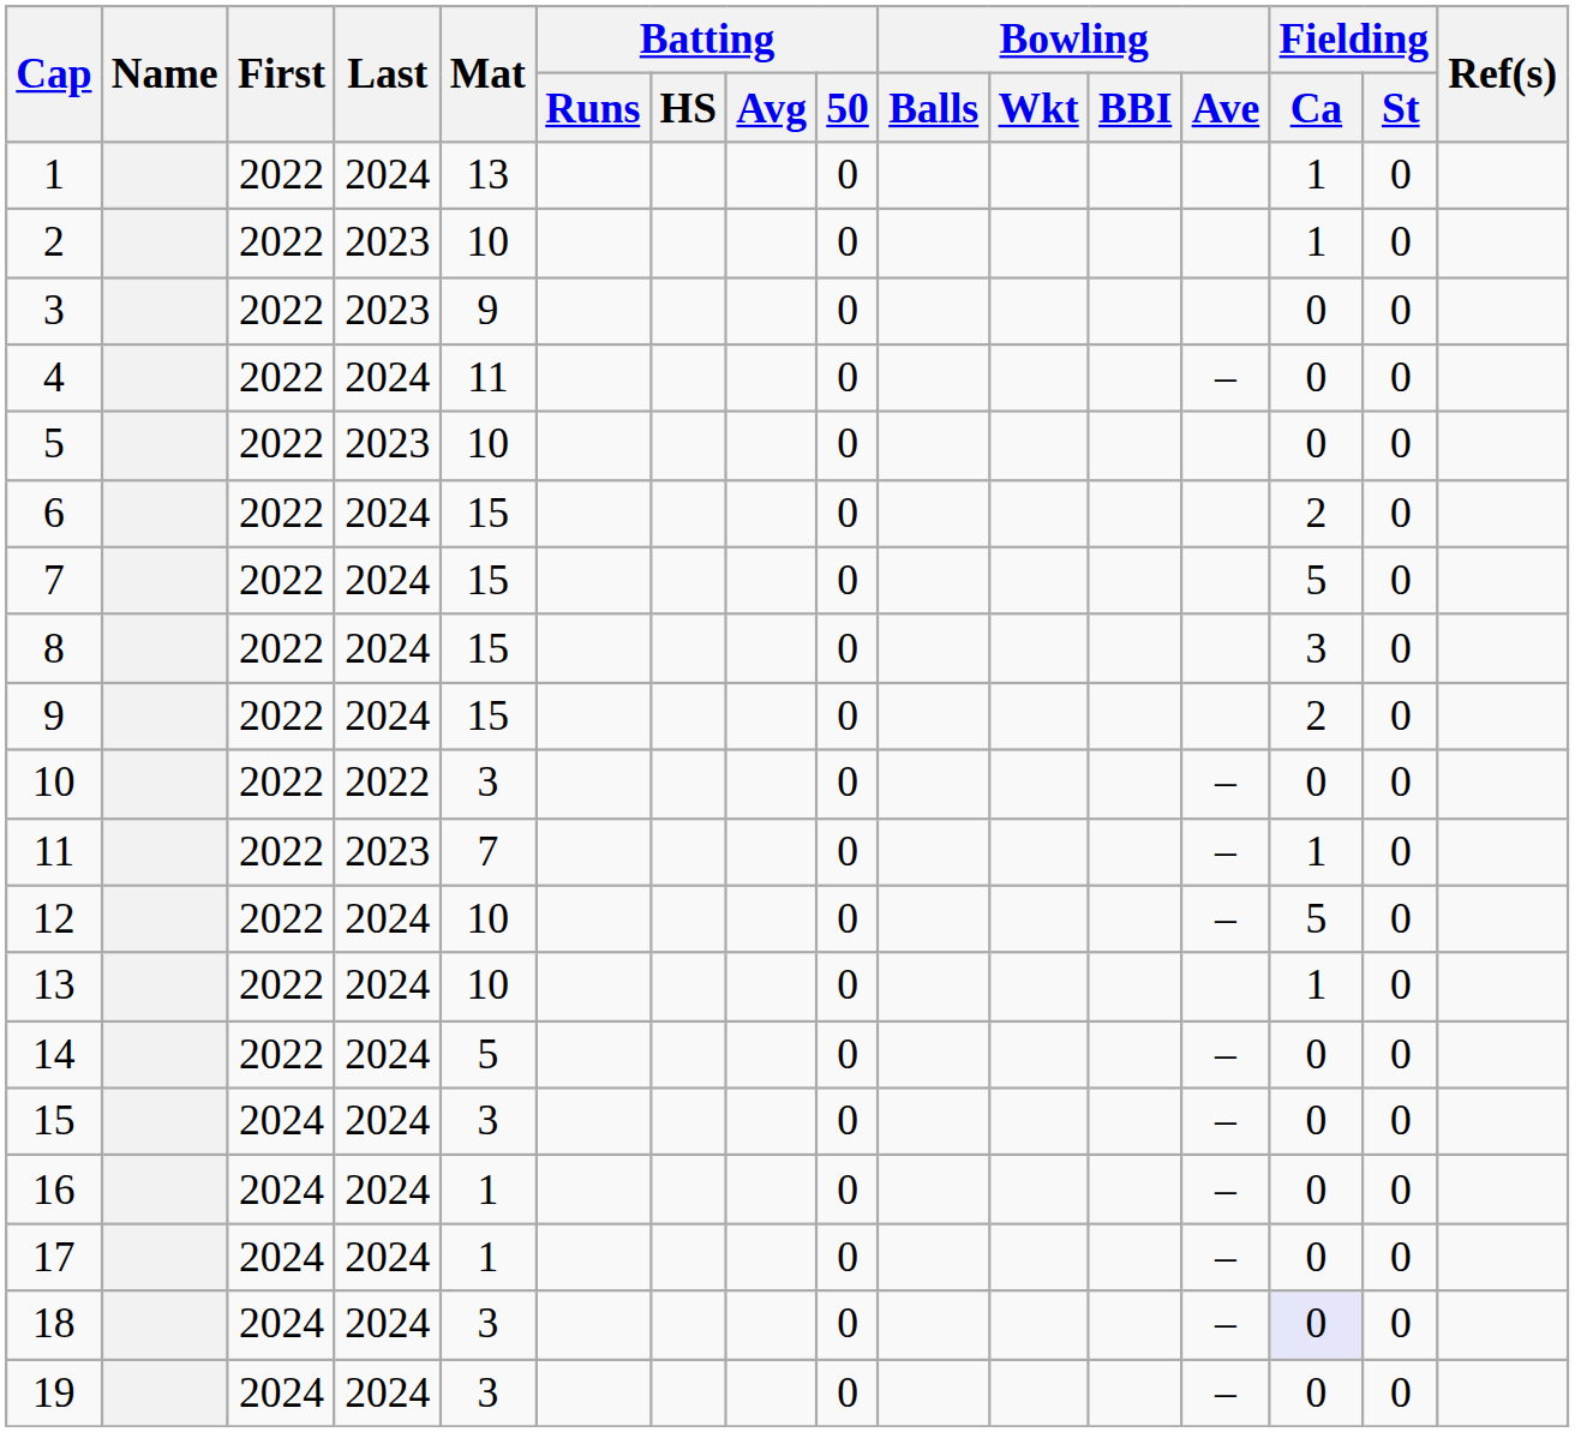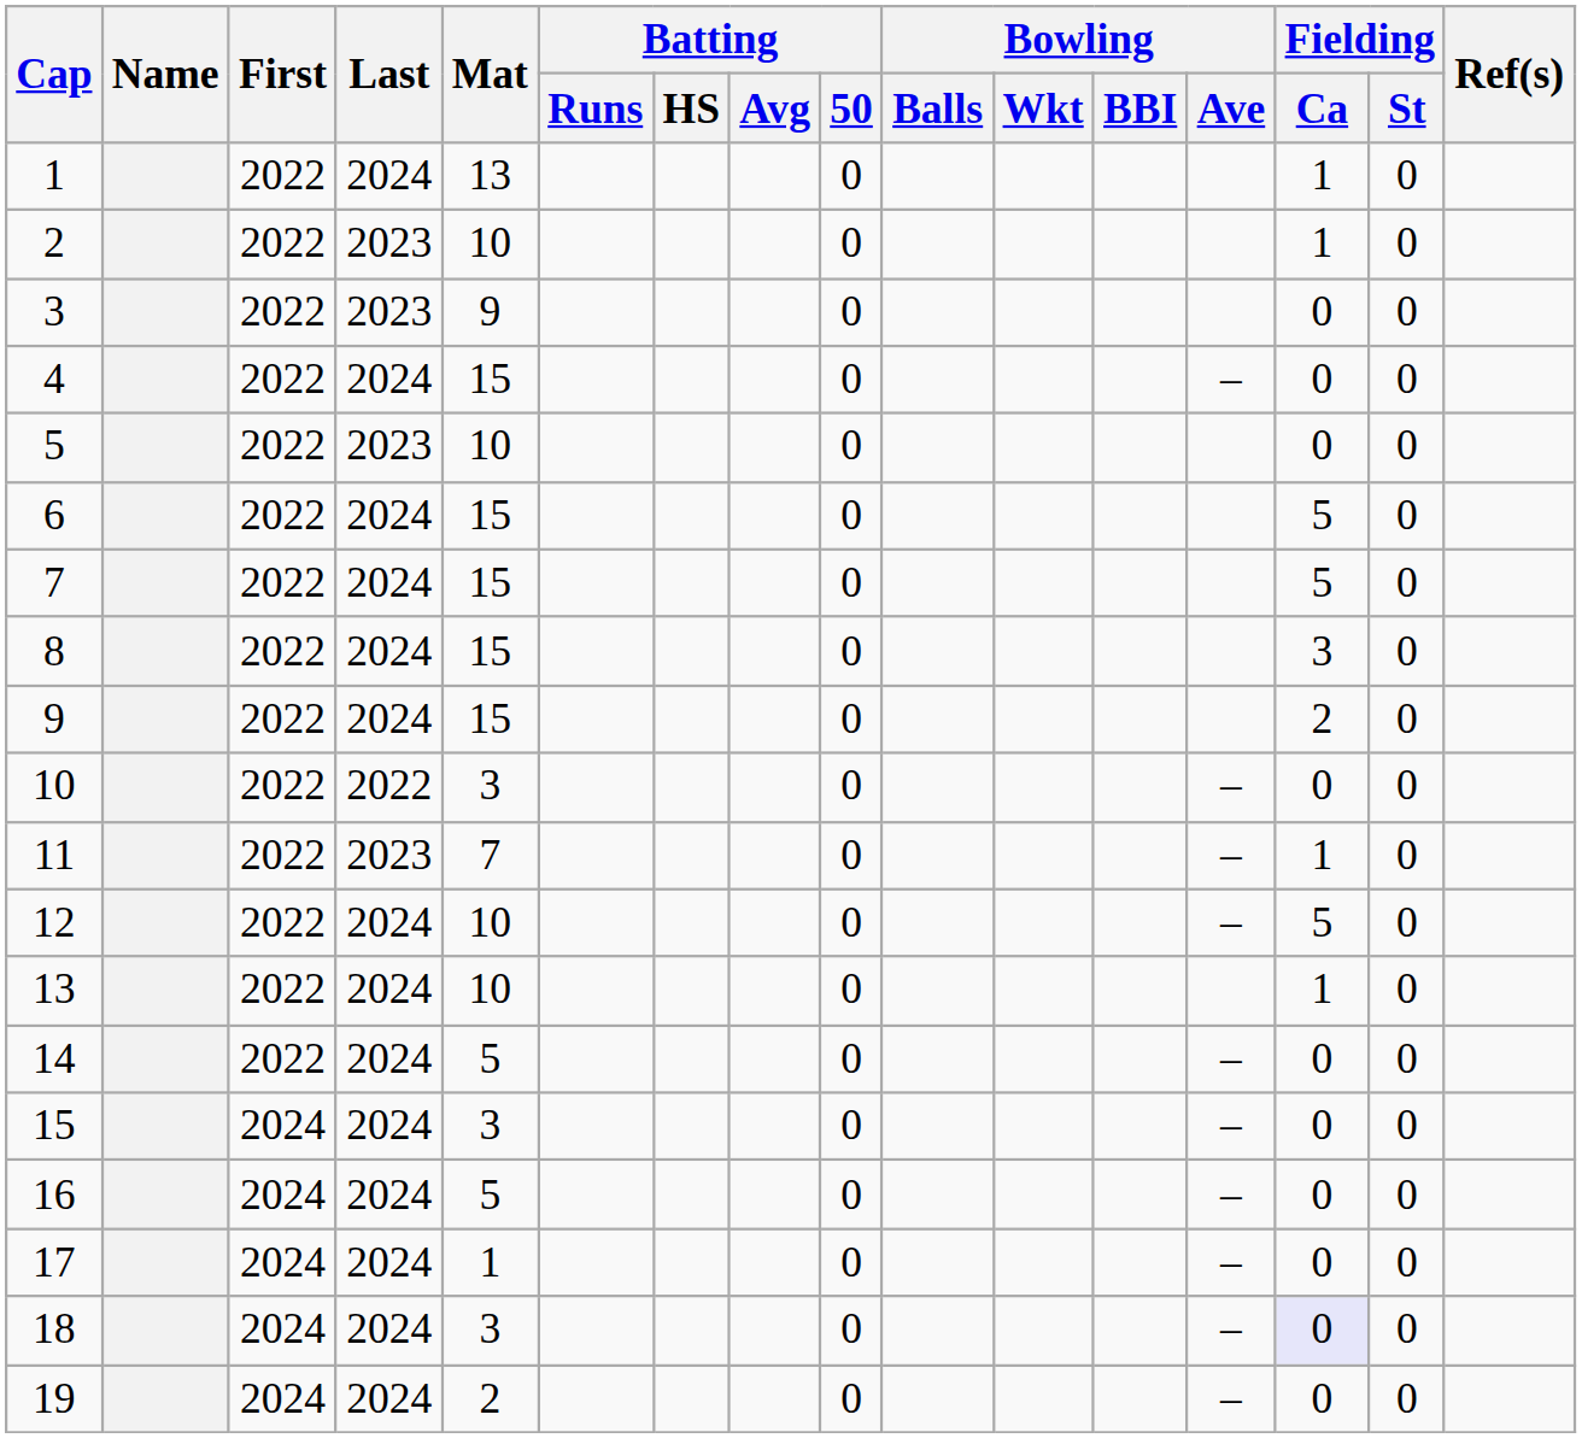4 | Mat: 11 -> 15
6 | Fielding / Ca: 2 -> 5
16 | Mat: 1 -> 5
19 | Mat: 3 -> 2
